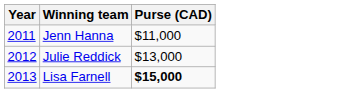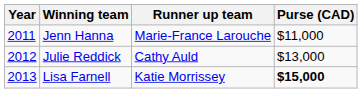+ column: Runner up team | Marie-France Larouche | Cathy Auld | Katie Morrissey
